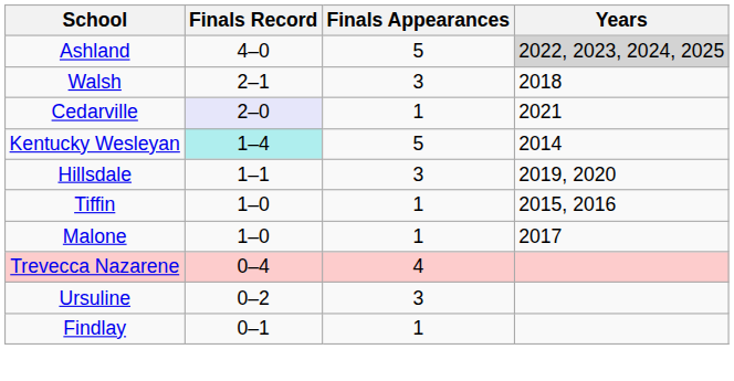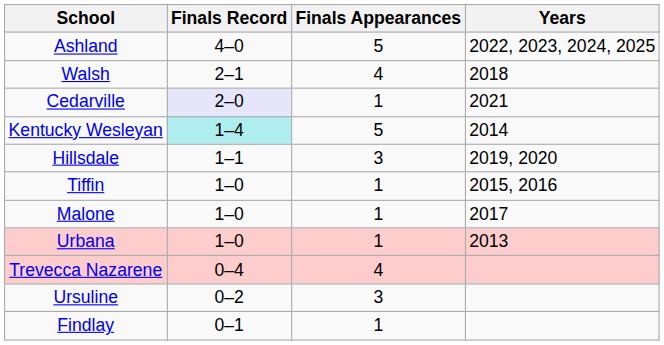Ashland | Years: lightgrey background -> no background
Walsh | Finals Appearances: 3 -> 4
+ row: Urbana | 1–0 | 1 | 2013
